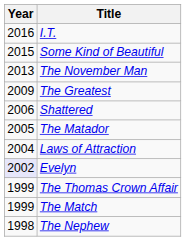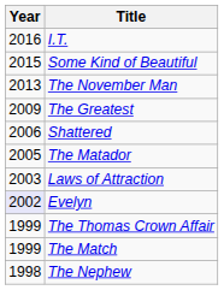Laws of Attraction | Year: 2004 -> 2003
